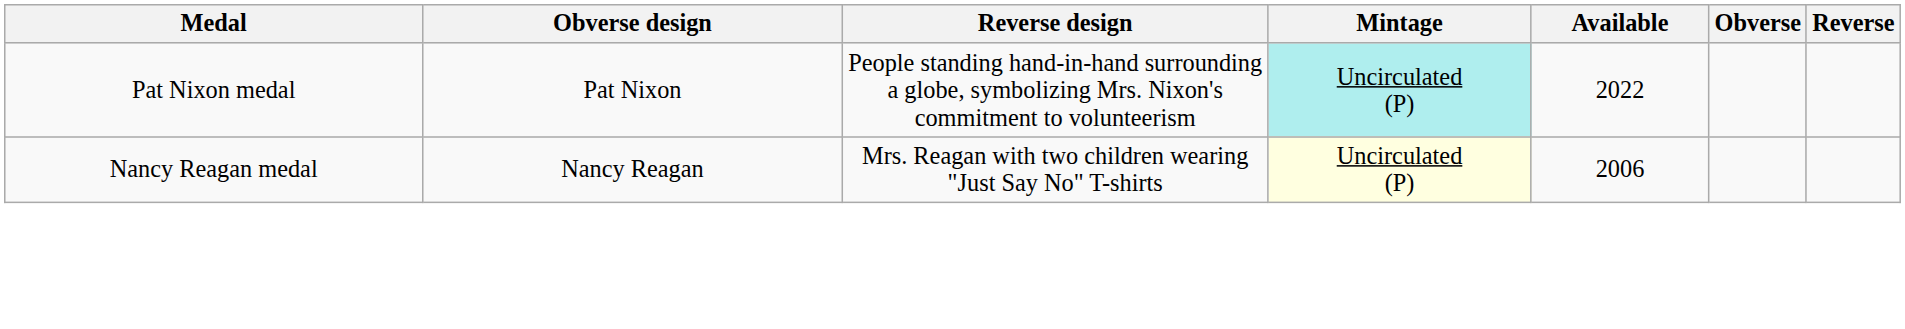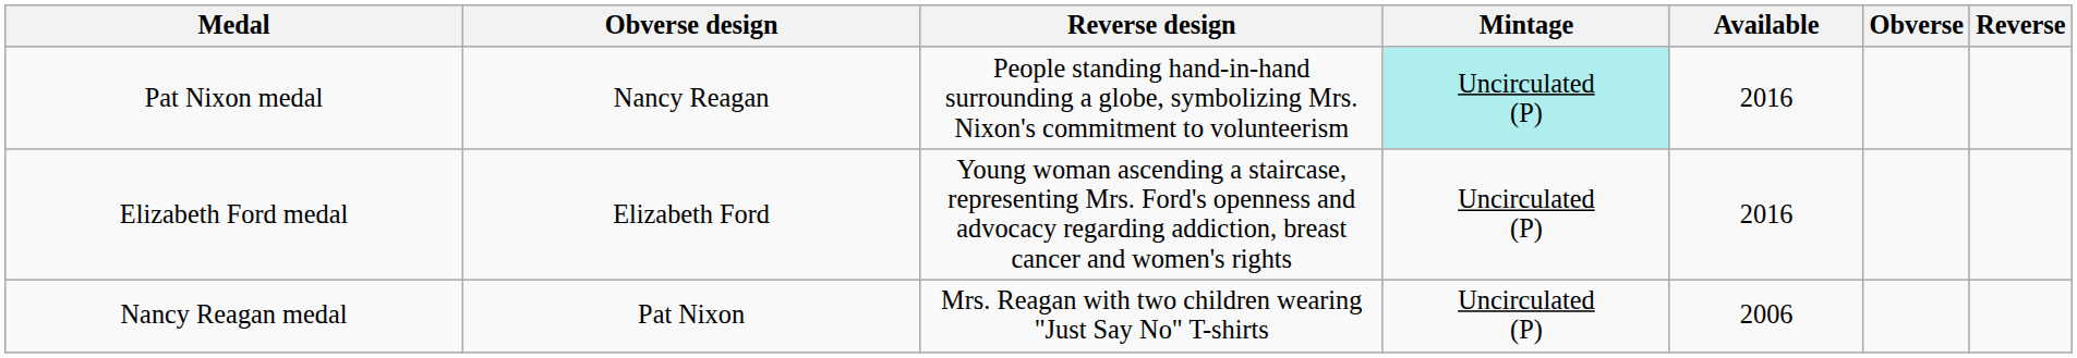Pat Nixon medal | Obverse design: Pat Nixon -> Nancy Reagan
Pat Nixon medal | Available: 2022 -> 2016
+ row: Elizabeth Ford medal | Elizabeth Ford | Young woman ascending a staircase, representing Mrs. Ford's openness and advocacy regarding addiction, breast cancer and women's rights | Uncirculated (P) | 2016
Nancy Reagan medal | Obverse design: Nancy Reagan -> Pat Nixon
Nancy Reagan medal | Mintage: lightyellow background -> no background
